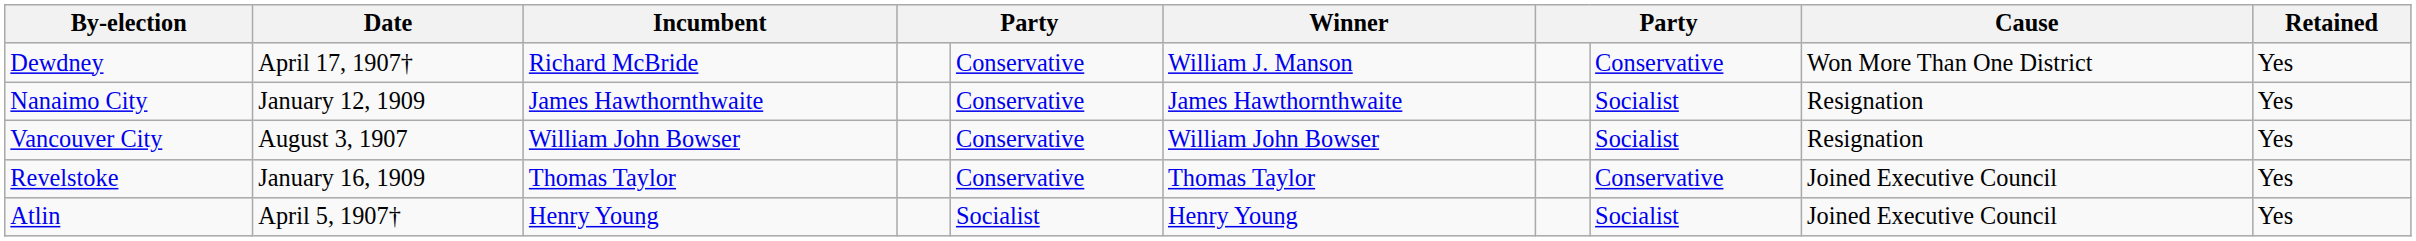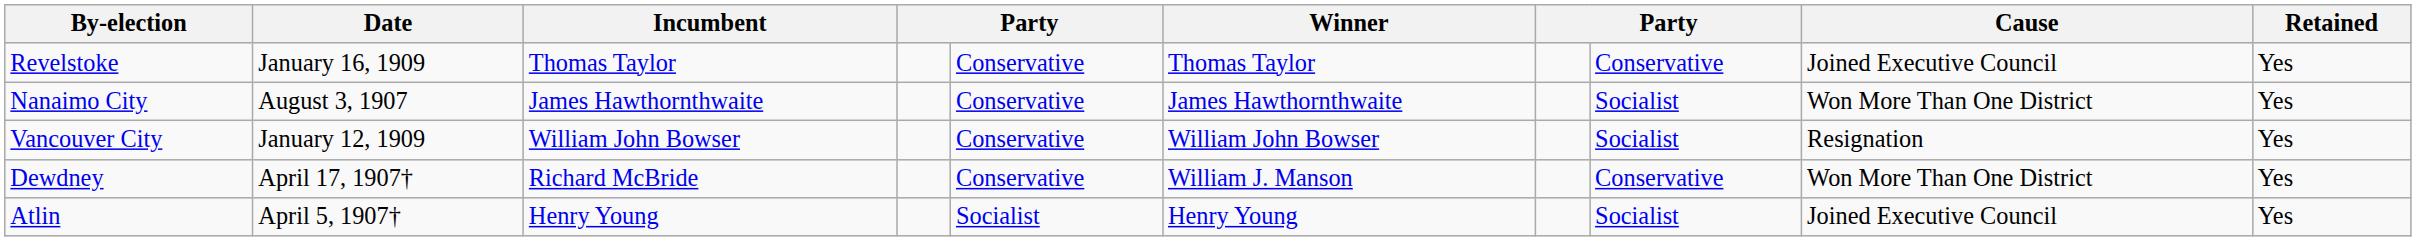rows swapped: Revelstoke <-> Dewdney
Nanaimo City | Date: January 12, 1909 -> August 3, 1907
Nanaimo City | Cause: Resignation -> Won More Than One District
Vancouver City | Date: August 3, 1907 -> January 12, 1909
